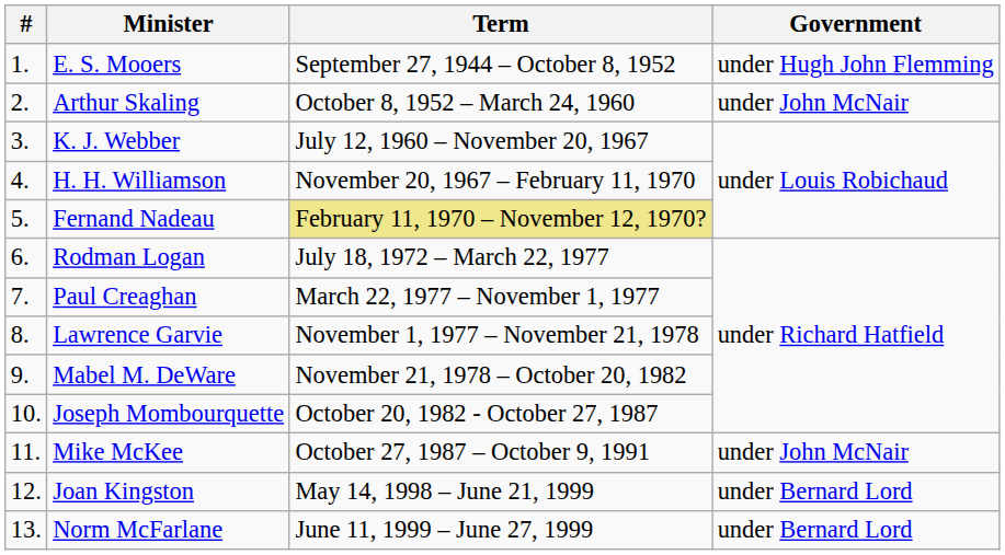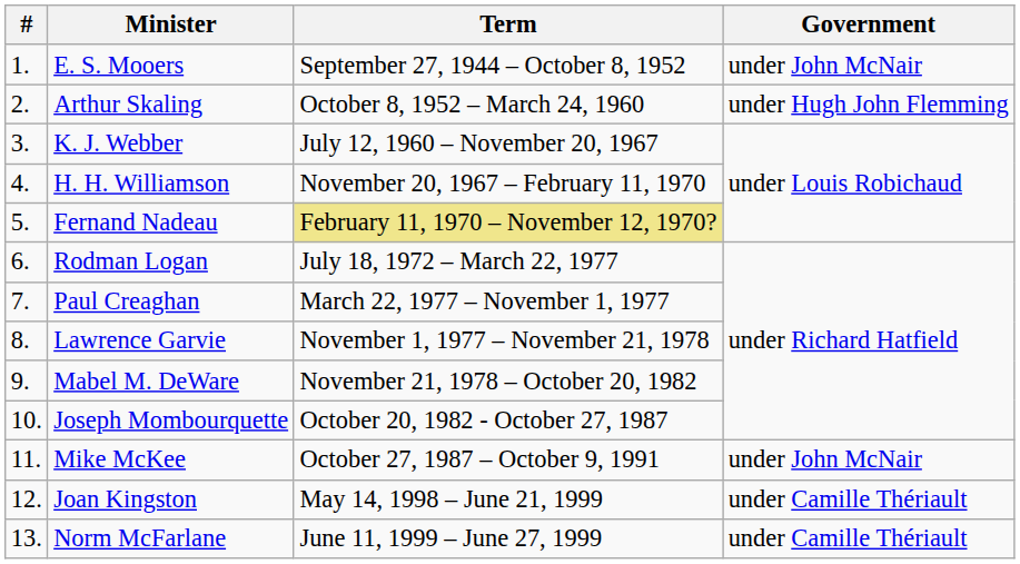E. S. Mooers | Government: under Hugh John Flemming -> under John McNair
Arthur Skaling | Government: under John McNair -> under Hugh John Flemming
Joan Kingston | Government: under Bernard Lord -> under Camille Thériault
Norm McFarlane | Government: under Bernard Lord -> under Camille Thériault
